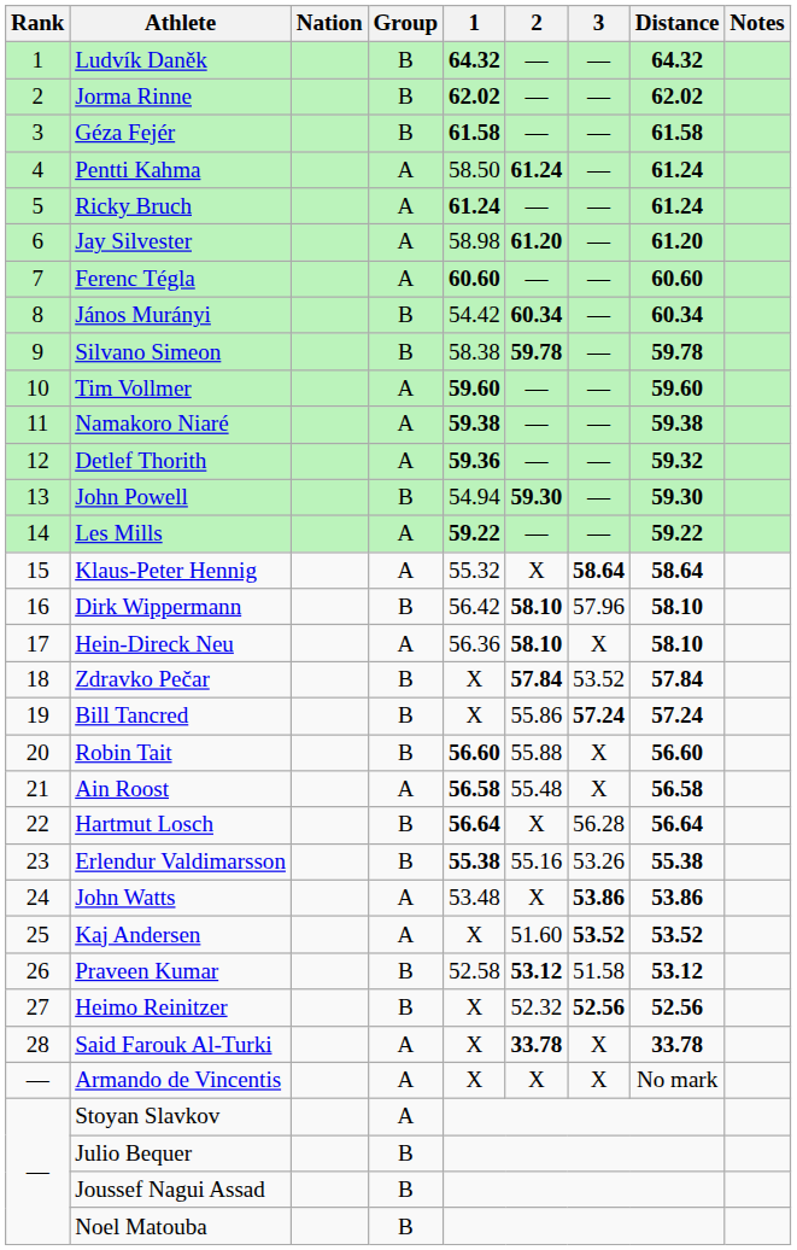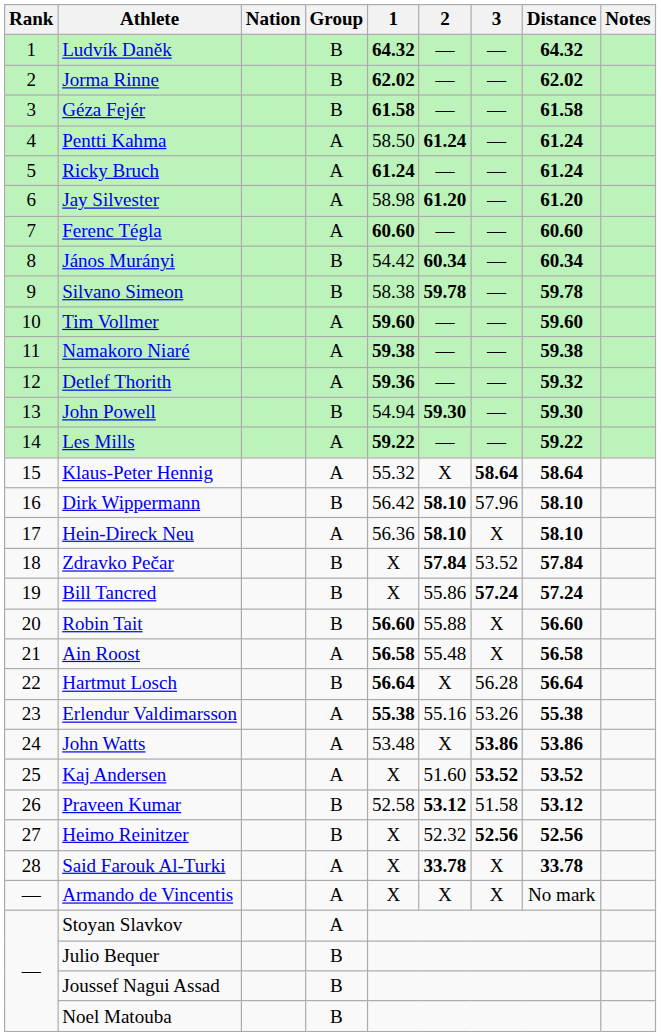Erlendur Valdimarsson | Group: B -> A
